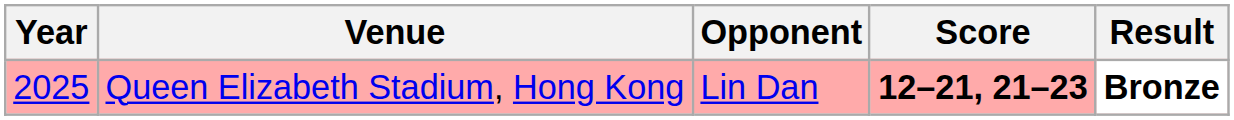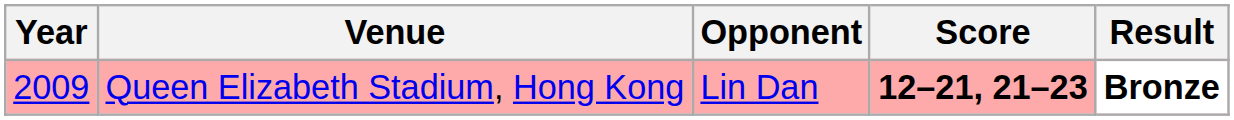Queen Elizabeth Stadium, Hong Kong | Year: 2025 -> 2009
